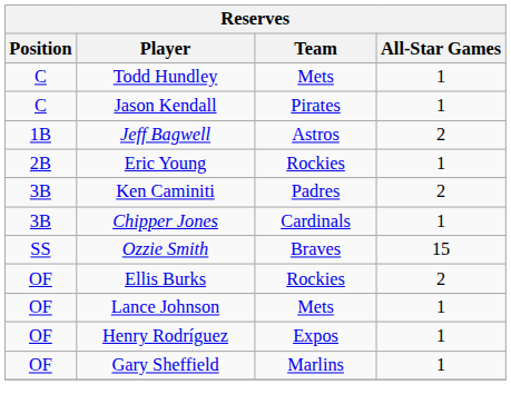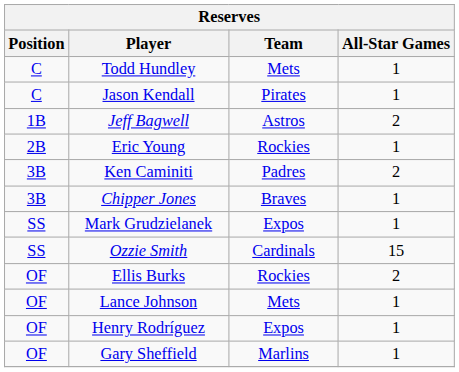Chipper Jones | Team: Cardinals -> Braves
+ row: SS | Mark Grudzielanek | Expos | 1
Ozzie Smith | Team: Braves -> Cardinals
